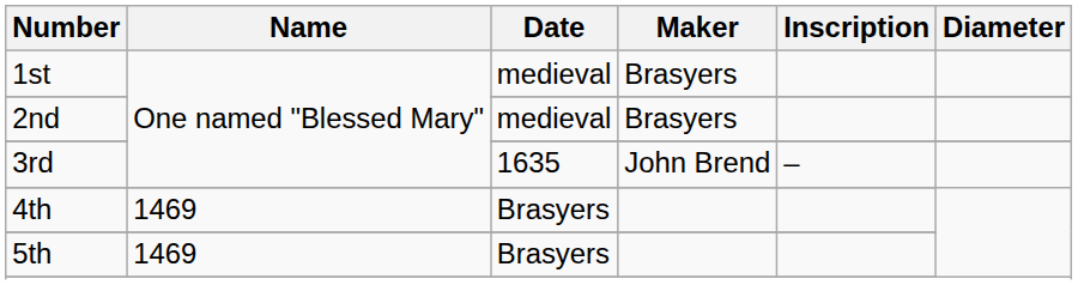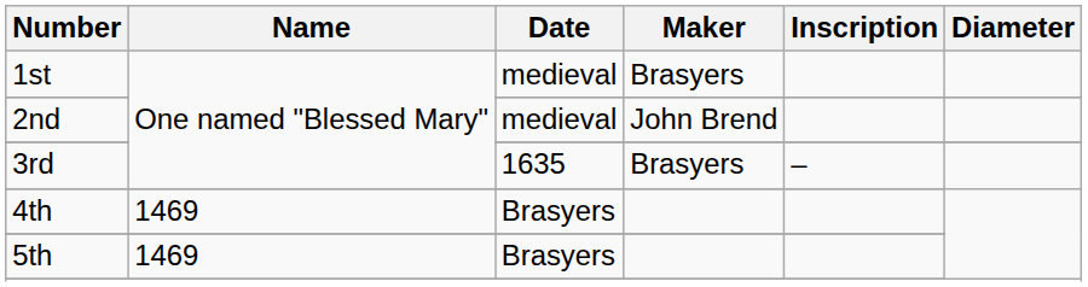2nd | Maker: Brasyers -> John Brend
3rd | Maker: John Brend -> Brasyers
